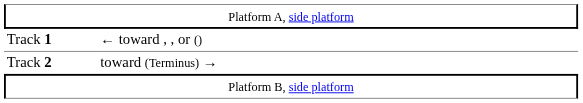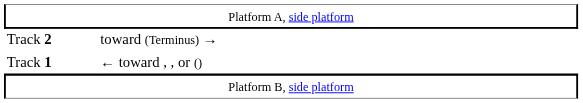rows swapped: Track 1 <-> Track 2
